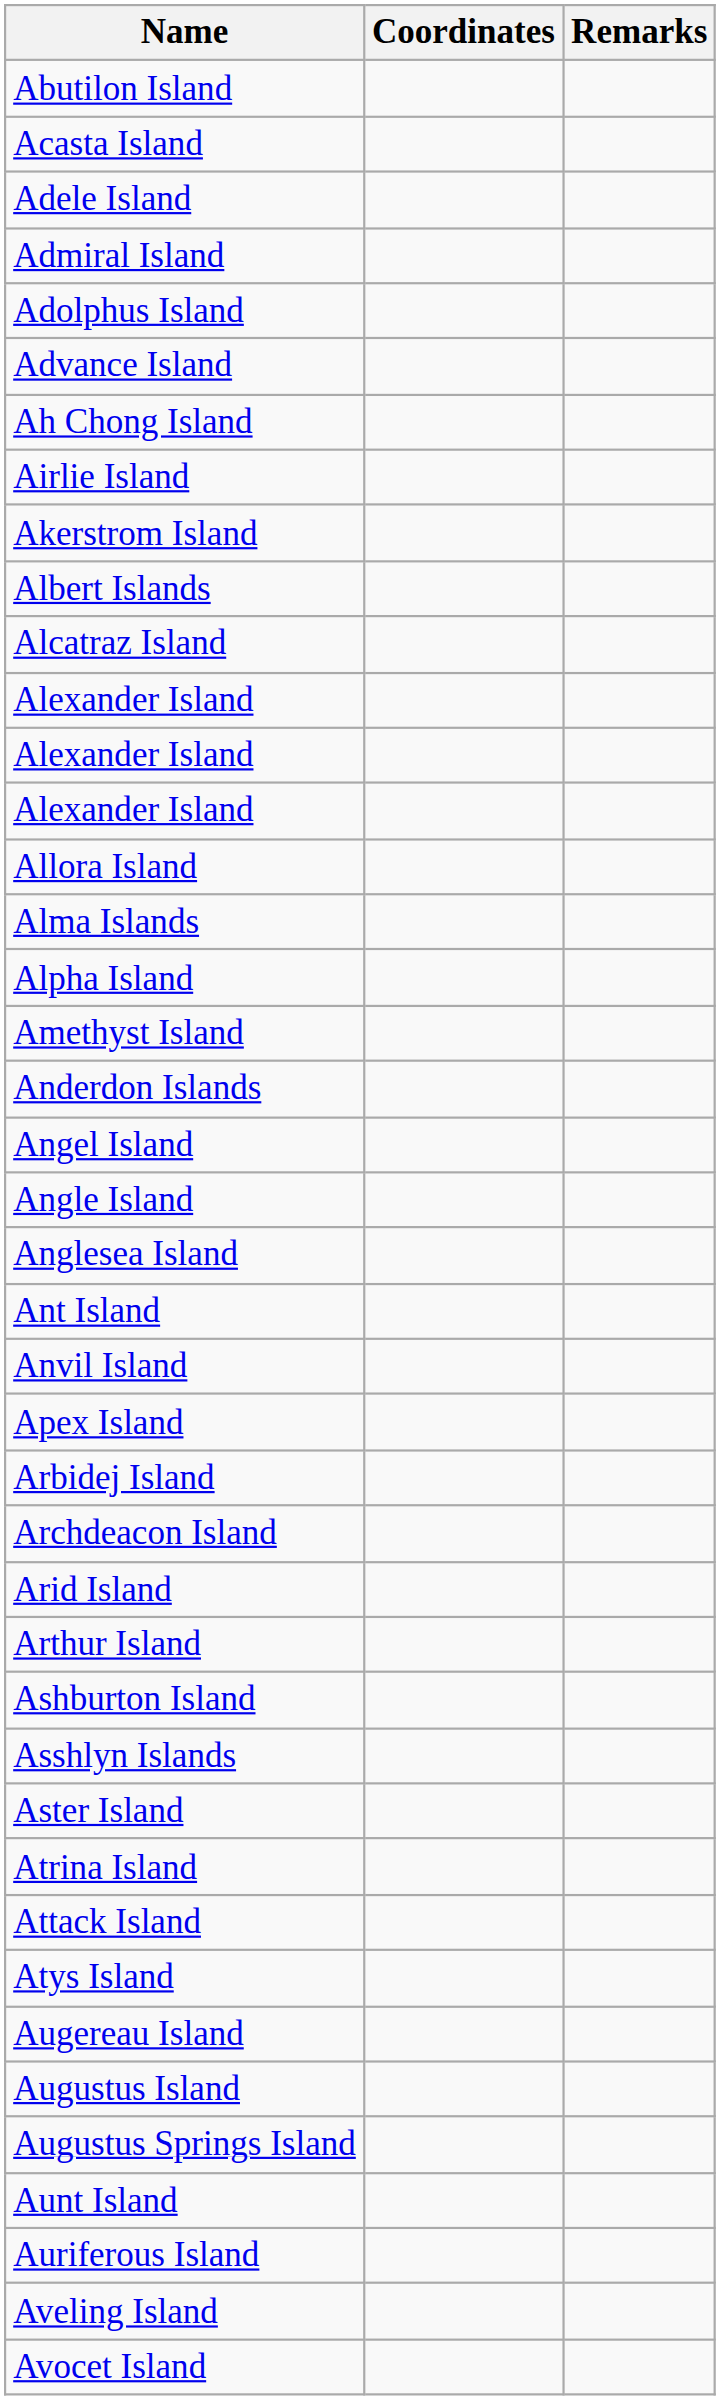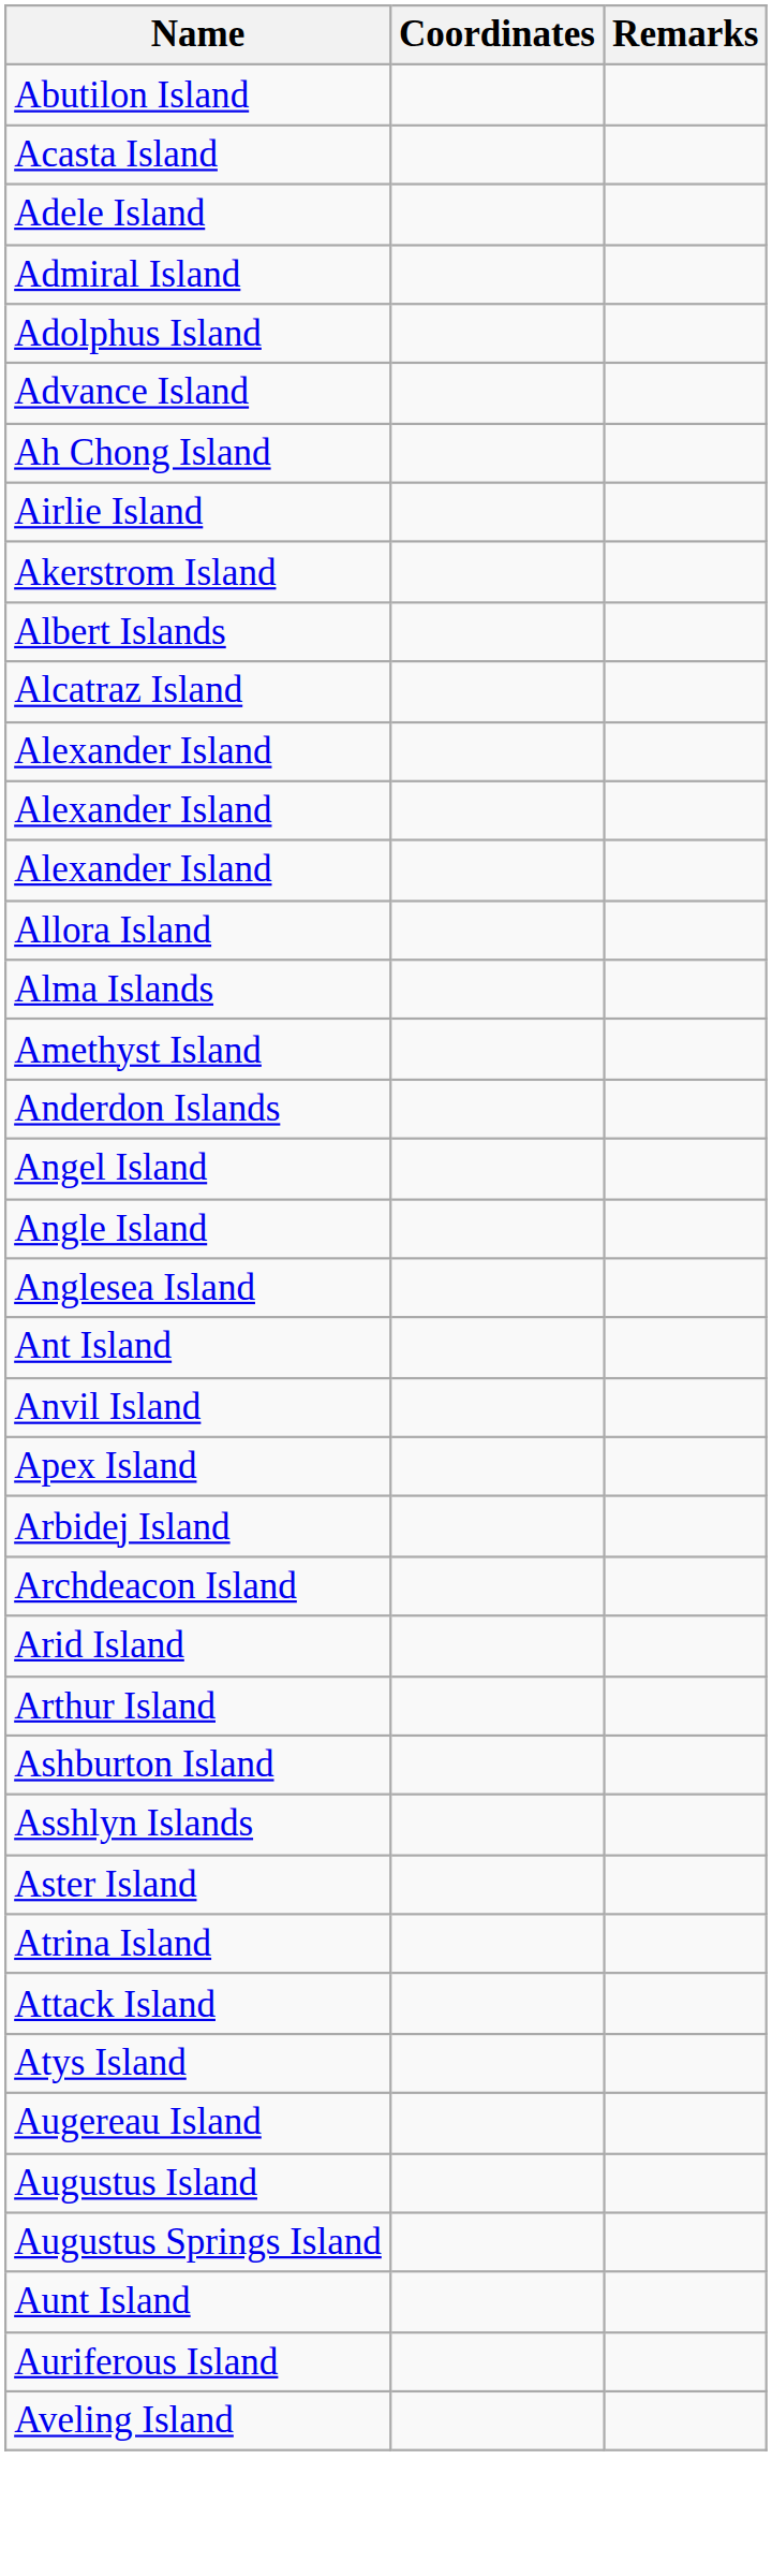- row: Alpha Island
- row: Avocet Island
